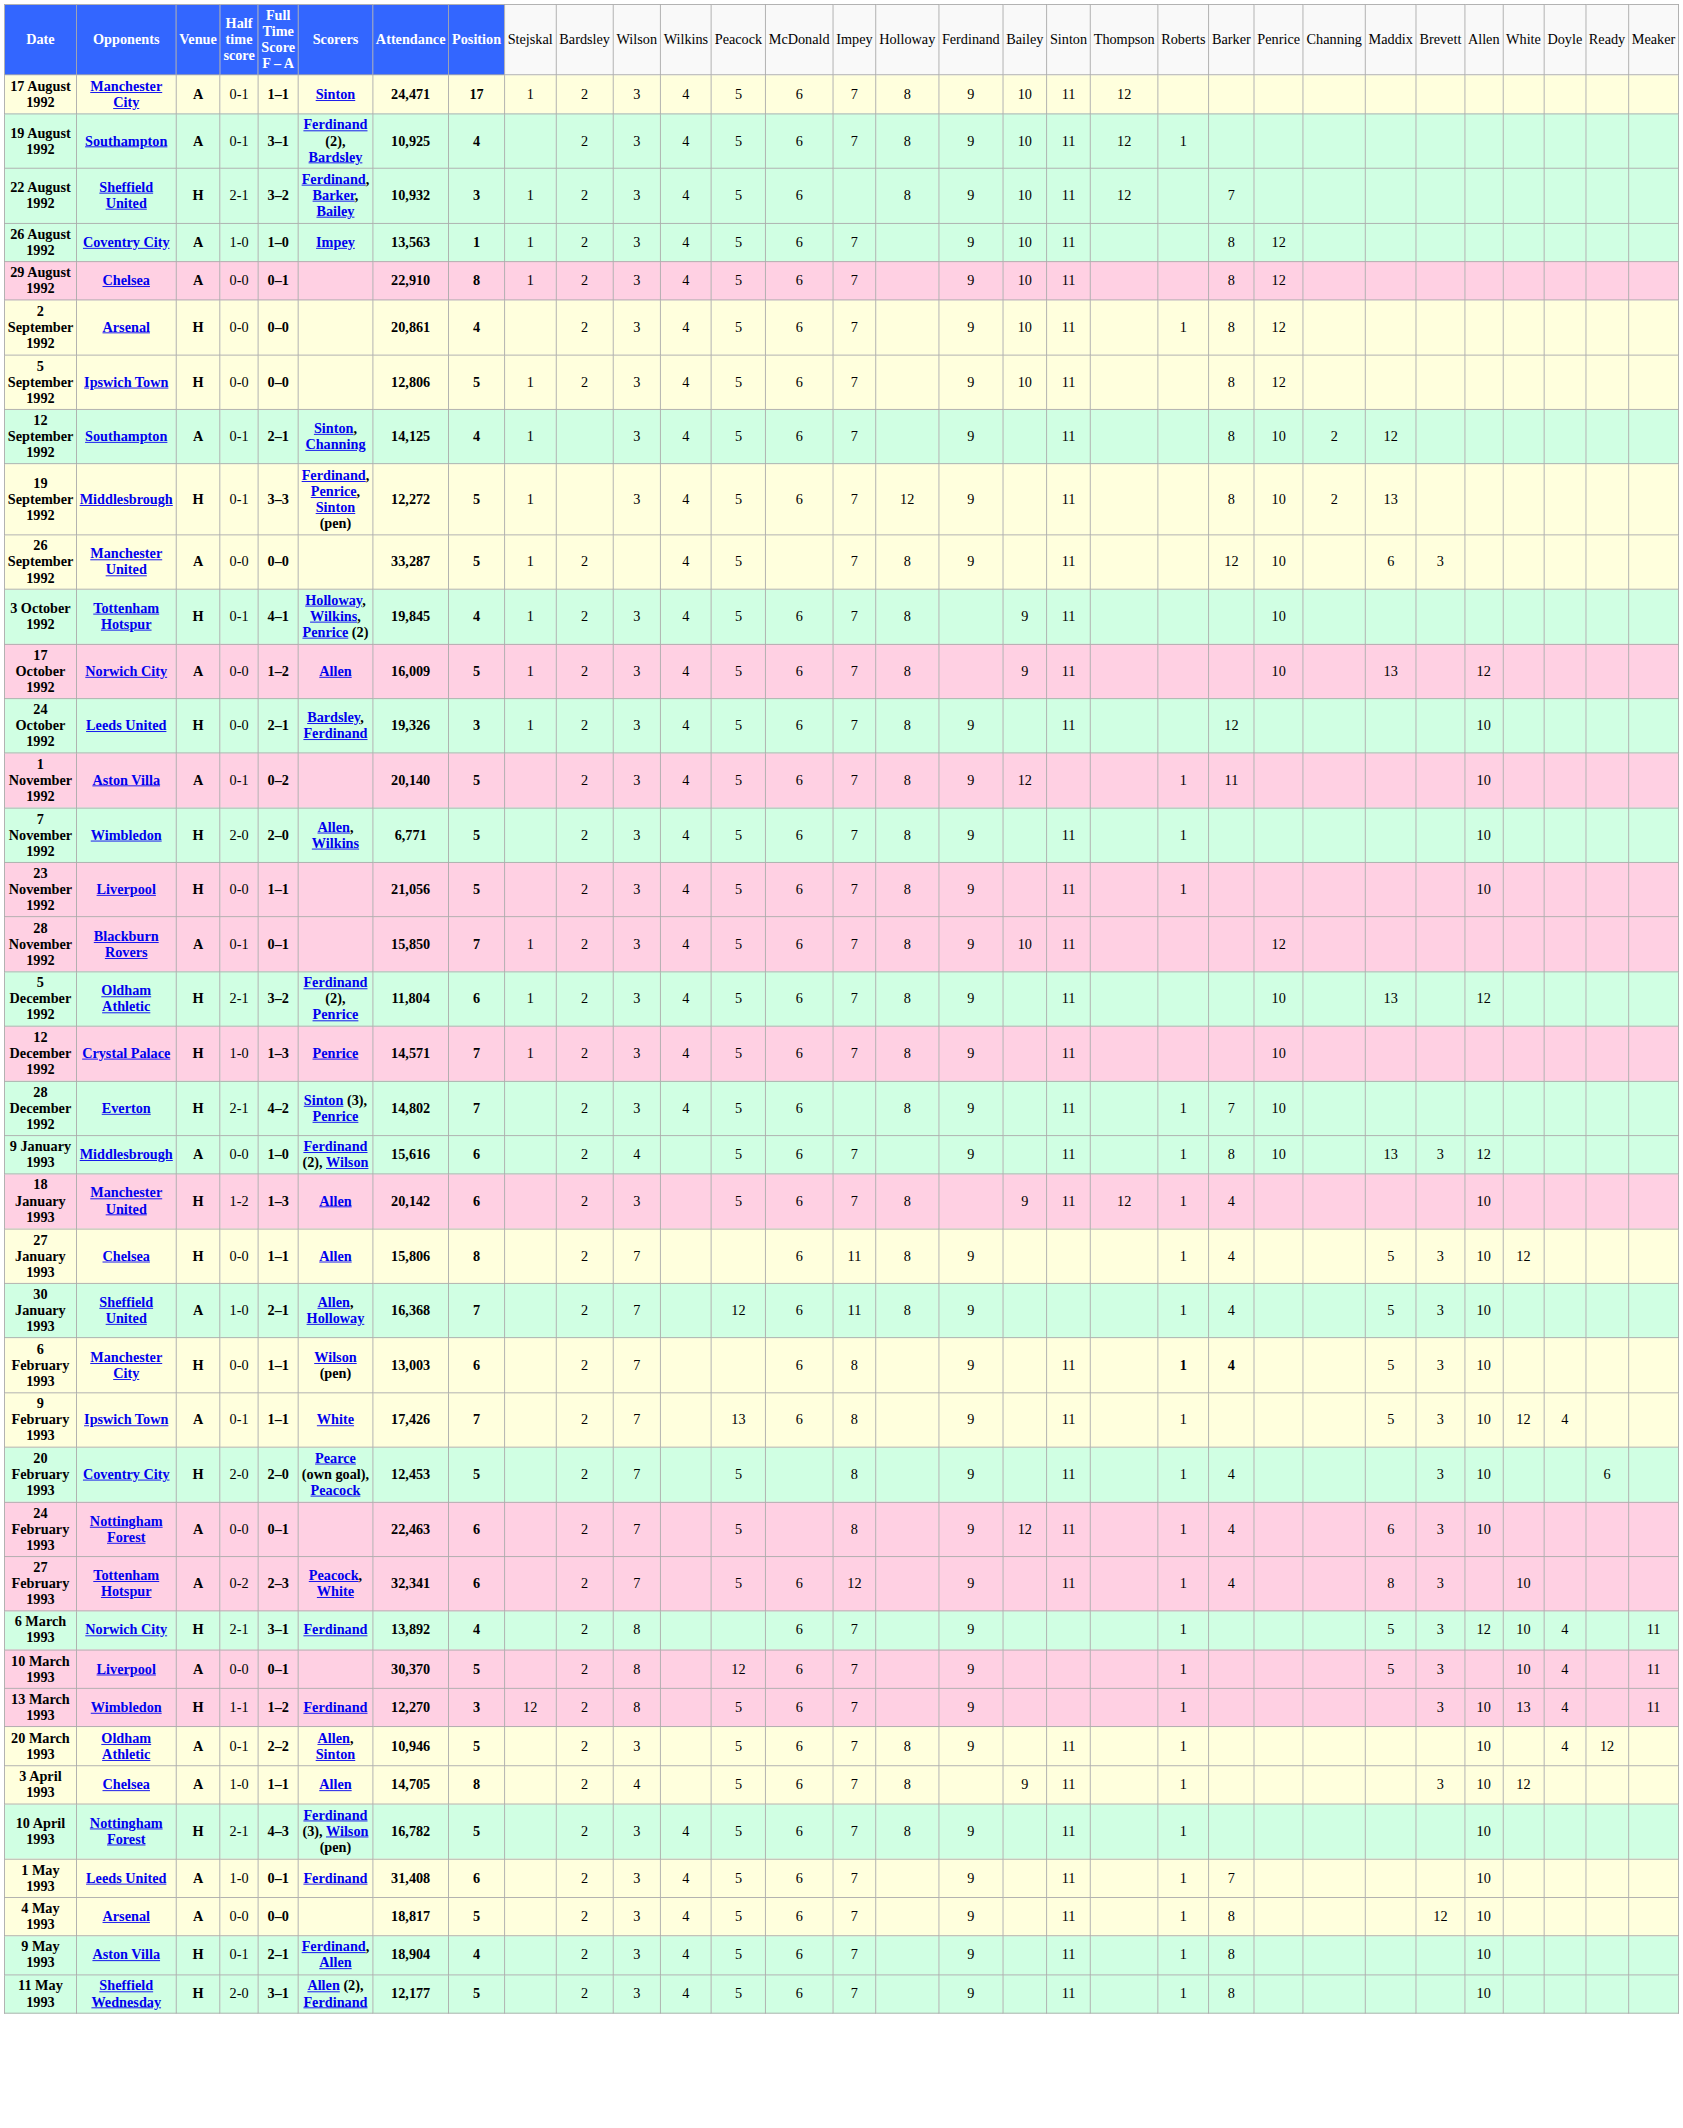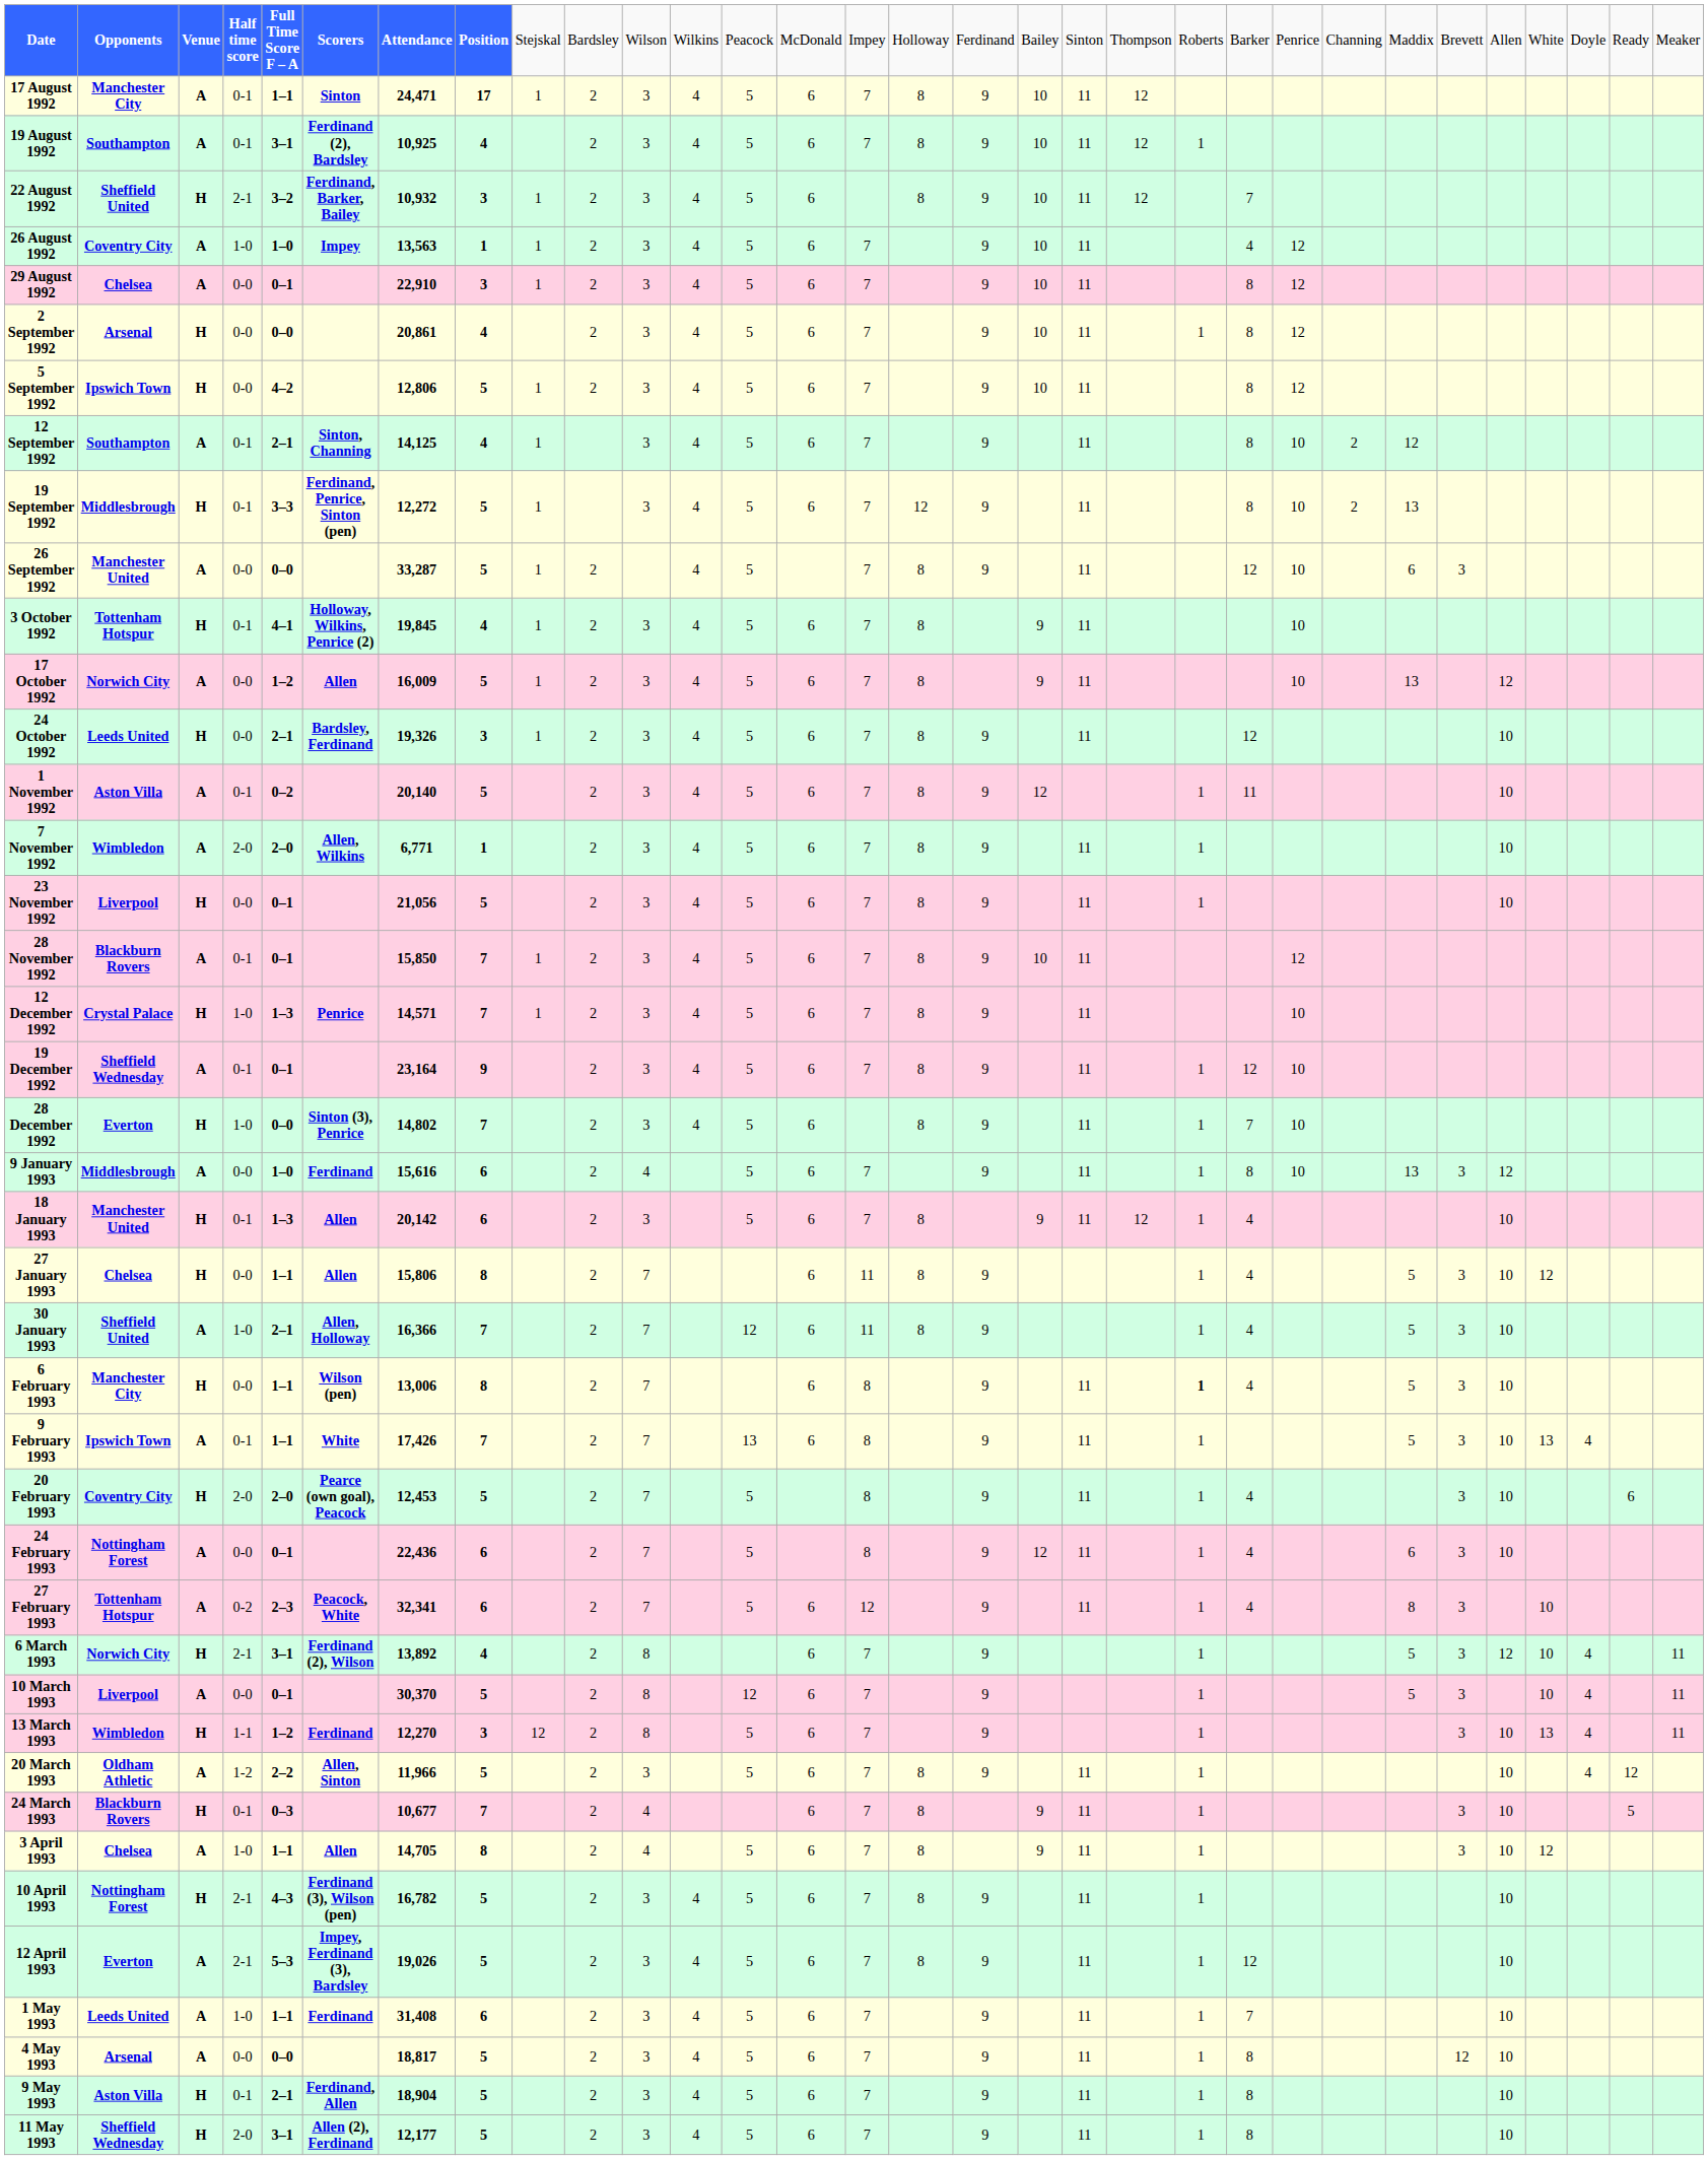26 August 1992 | column 22: 8 -> 4
29 August 1992 | column 8: 8 -> 3
5 September 1992 | column 5: 0–0 -> 4–2
7 November 1992 | column 3: H -> A
7 November 1992 | column 8: 5 -> 1
23 November 1992 | column 5: 1–1 -> 0–1
- row: 5 December 1992 | Oldham Athletic | H | 2-1 | 3–2 | Ferdinand (2), Penrice | 11,804 | 6 | 1 | 2 | 3 | 4 | 5 | 6 | 7 | 8 | 9 | 11 | 10 | 13 | 12
+ row: 19 December 1992 | Sheffield Wednesday | A | 0-1 | 0–1 | 23,164 | 9 | 2 | 3 | 4 | 5 | 6 | 7 | 8 | 9 | 11 | 1 | 12 | 10
28 December 1992 | column 4: 2-1 -> 1-0
28 December 1992 | column 5: 4–2 -> 0–0
9 January 1993 | column 6: Ferdinand (2), Wilson -> Ferdinand
18 January 1993 | column 4: 1-2 -> 0-1
30 January 1993 | column 7: 16,368 -> 16,366
6 February 1993 | column 7: 13,003 -> 13,006
6 February 1993 | column 8: 6 -> 8
6 February 1993 | column 22: bold -> normal
9 February 1993 | column 28: 12 -> 13
24 February 1993 | column 7: 22,463 -> 22,436
6 March 1993 | column 6: Ferdinand -> Ferdinand (2), Wilson
20 March 1993 | column 4: 0-1 -> 1-2
20 March 1993 | column 7: 10,946 -> 11,966
+ row: 24 March 1993 | Blackburn Rovers | H | 0-1 | 0–3 | 10,677 | 7 | 2 | 4 | 6 | 7 | 8 | 9 | 11 | 1 | 3 | 10 | 5
+ row: 12 April 1993 | Everton | A | 2-1 | 5–3 | Impey, Ferdinand (3), Bardsley | 19,026 | 5 | 2 | 3 | 4 | 5 | 6 | 7 | 8 | 9 | 11 | 1 | 12 | 10
1 May 1993 | column 5: 0–1 -> 1–1
9 May 1993 | column 8: 4 -> 5
